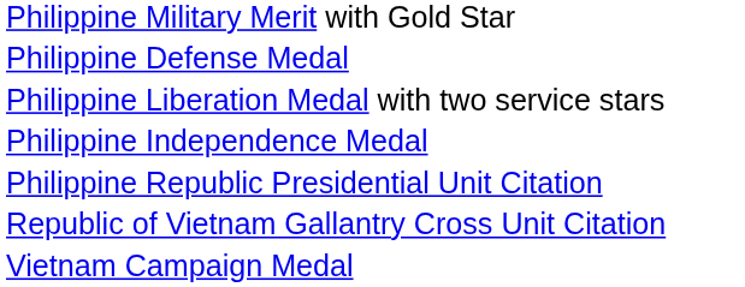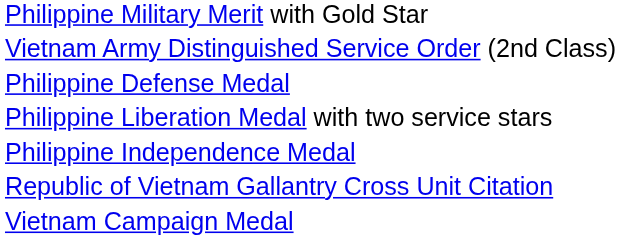+ row: Vietnam Army Distinguished Service Order (2nd Class)
- row: Philippine Republic Presidential Unit Citation
